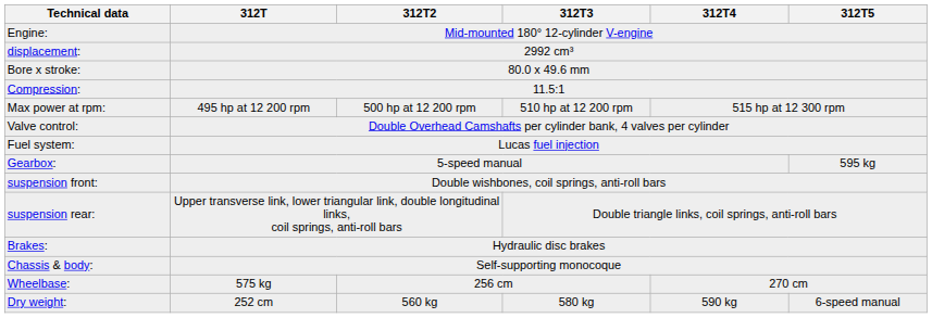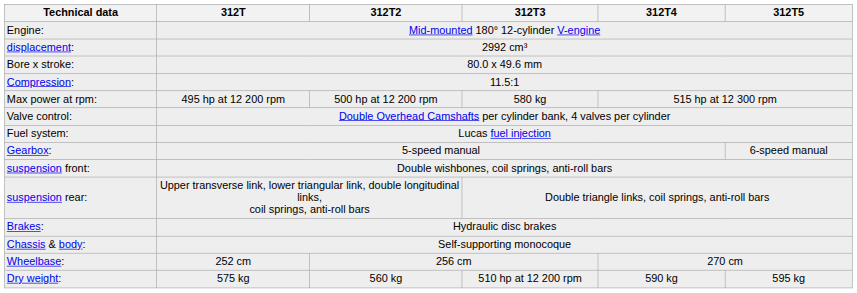Max power at rpm: | 312T3: 510 hp at 12 200 rpm -> 580 kg
Gearbox: | 312T5: 595 kg -> 6-speed manual
Wheelbase: | 312T: 575 kg -> 252 cm
Dry weight: | 312T: 252 cm -> 575 kg
Dry weight: | 312T3: 580 kg -> 510 hp at 12 200 rpm
Dry weight: | 312T5: 6-speed manual -> 595 kg
